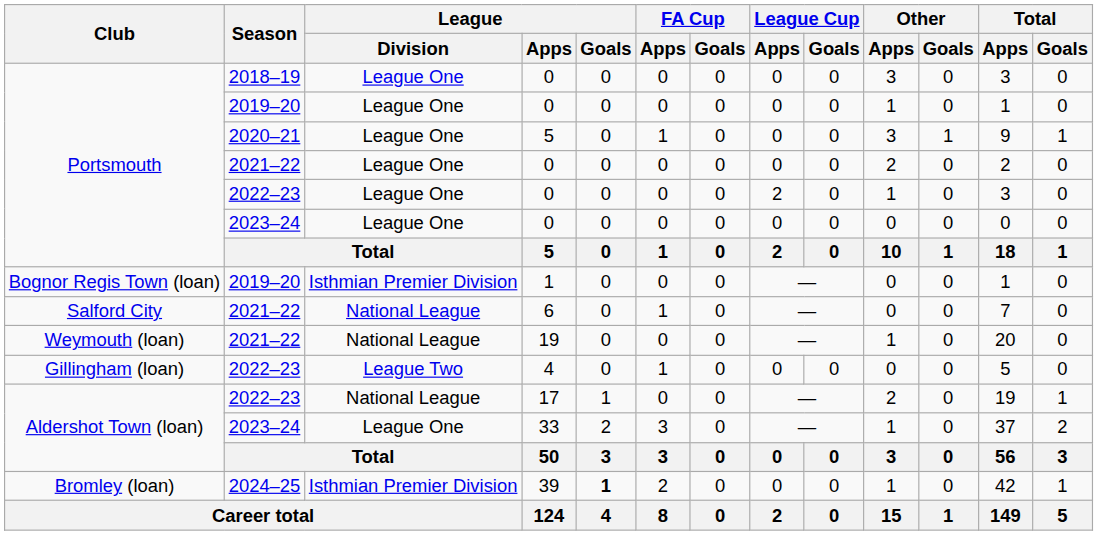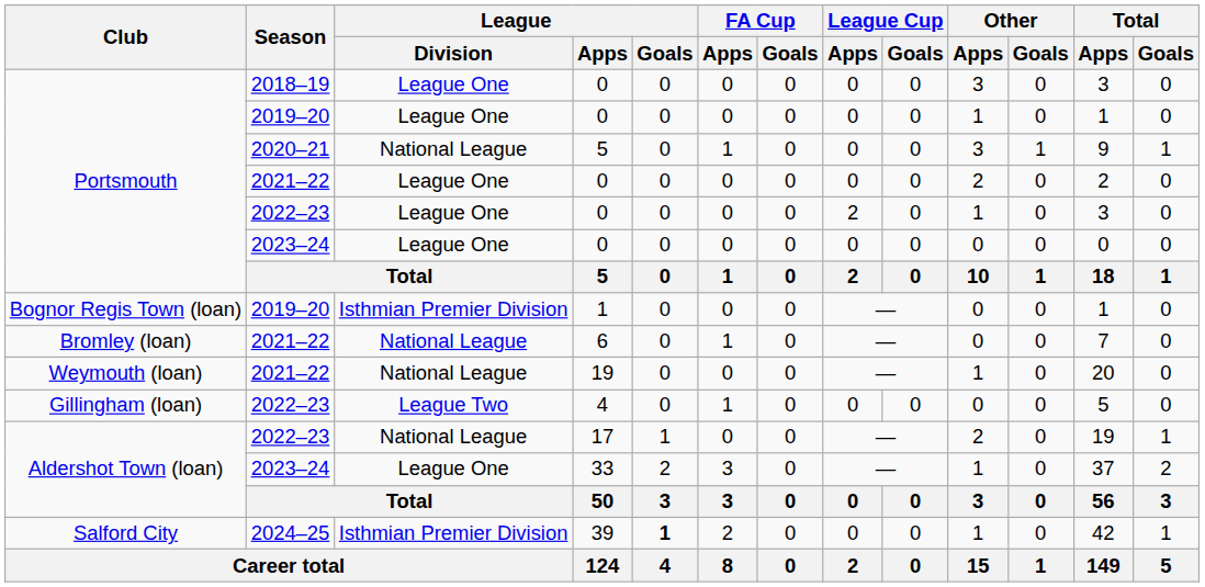2020–21 / 5 | League / Division: League One -> National League
6 | Club: Salford City -> Bromley (loan)
39 | Club: Bromley (loan) -> Salford City
